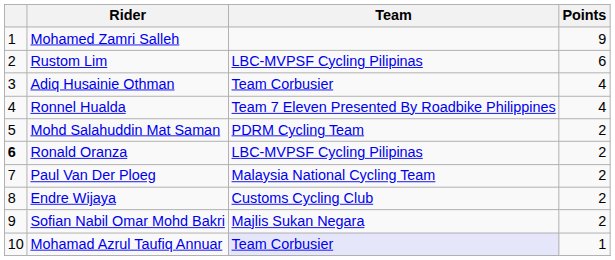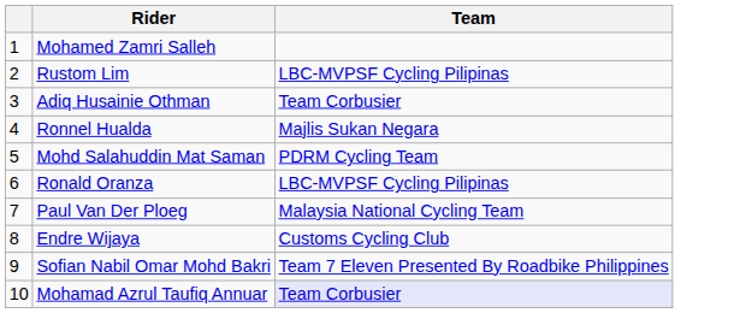- column: Points | 9 | 6 | 4 | 4 | 2 | 2 | 2 | 2 | 2 | 1
Ronnel Hualda | Team: Team 7 Eleven Presented By Roadbike Philippines -> Majlis Sukan Negara
Ronald Oranza | column 1: bold -> normal
Sofian Nabil Omar Mohd Bakri | Team: Majlis Sukan Negara -> Team 7 Eleven Presented By Roadbike Philippines
